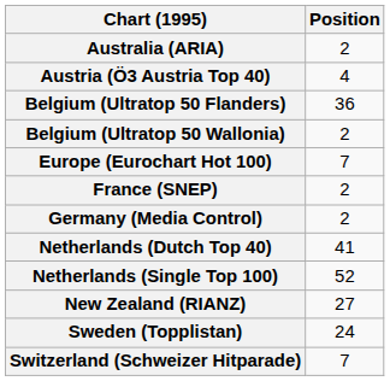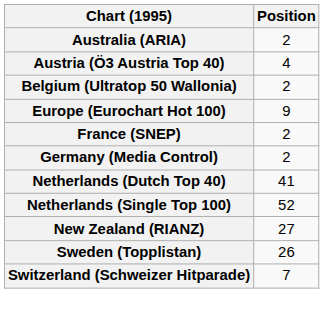- row: Belgium (Ultratop 50 Flanders) | 36
Europe (Eurochart Hot 100) | Position: 7 -> 9
Sweden (Topplistan) | Position: 24 -> 26
